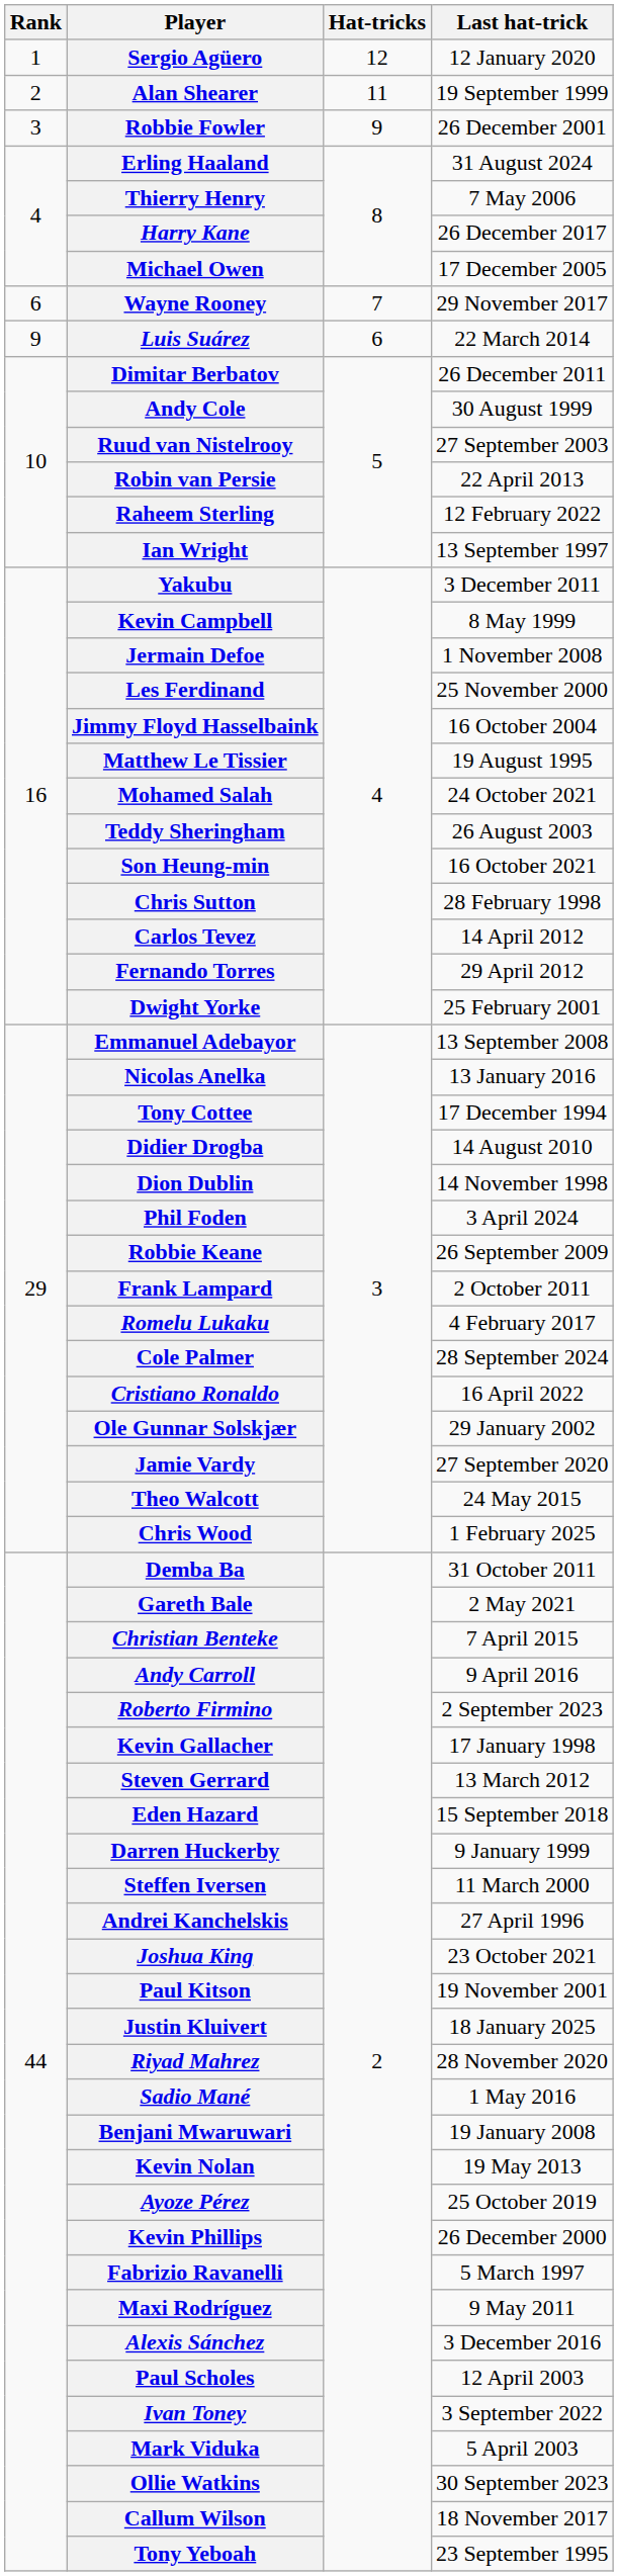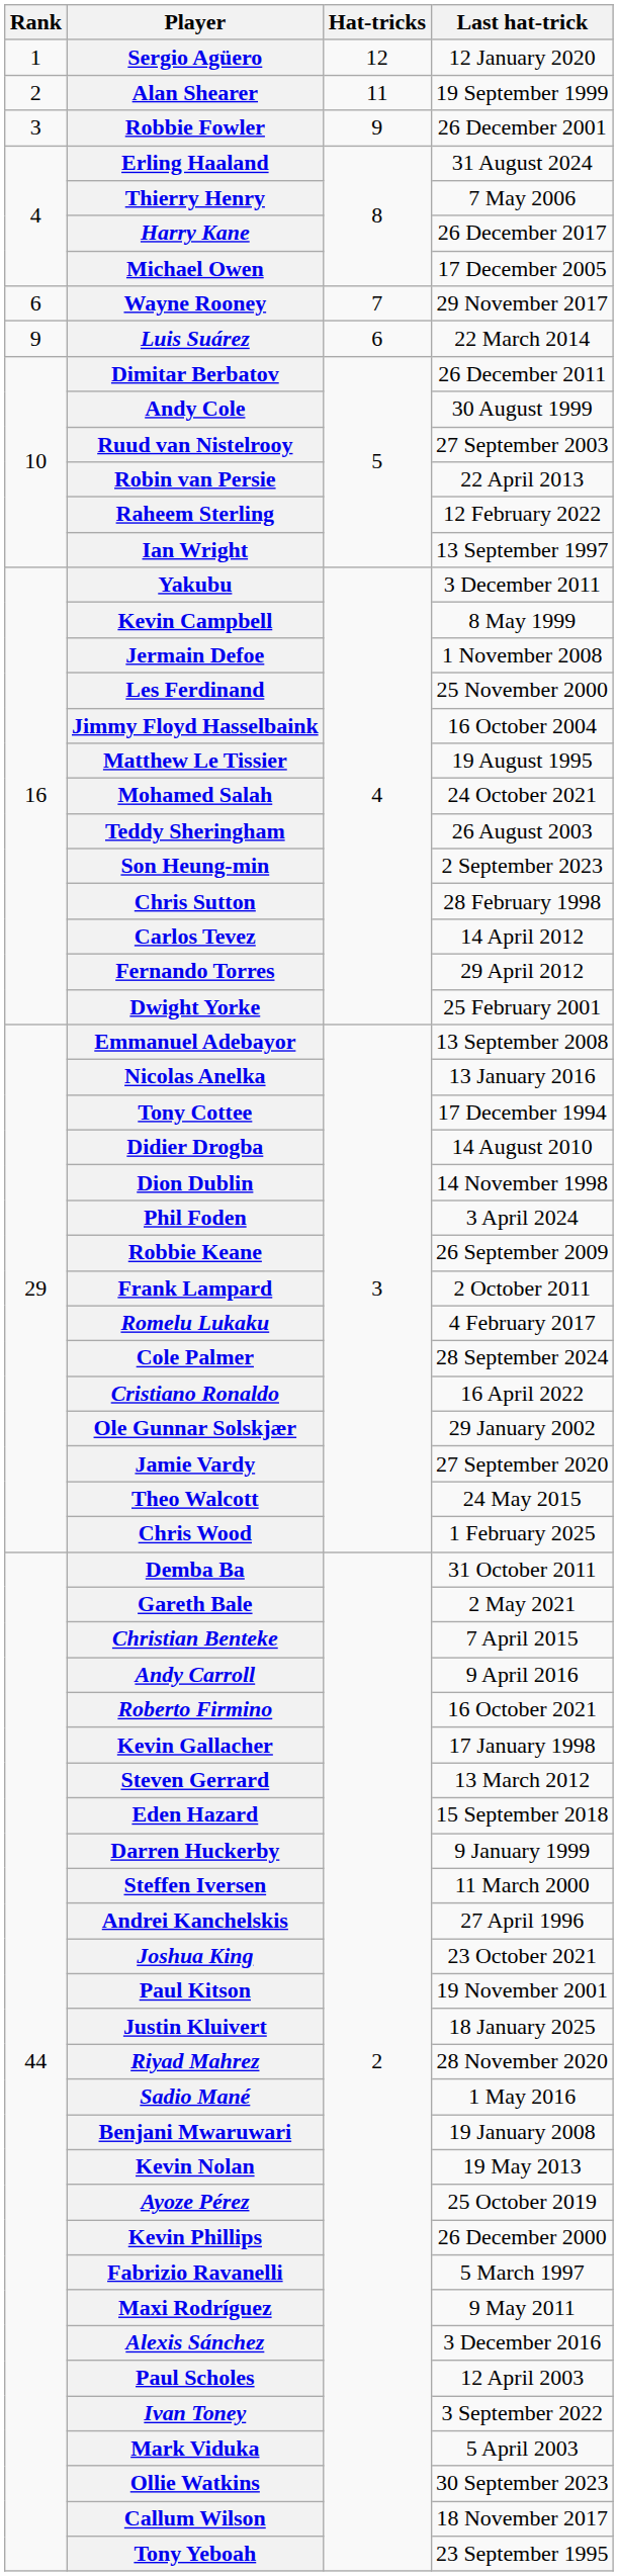Son Heung-min | Last hat-trick: 16 October 2021 -> 2 September 2023
Roberto Firmino | Last hat-trick: 2 September 2023 -> 16 October 2021
